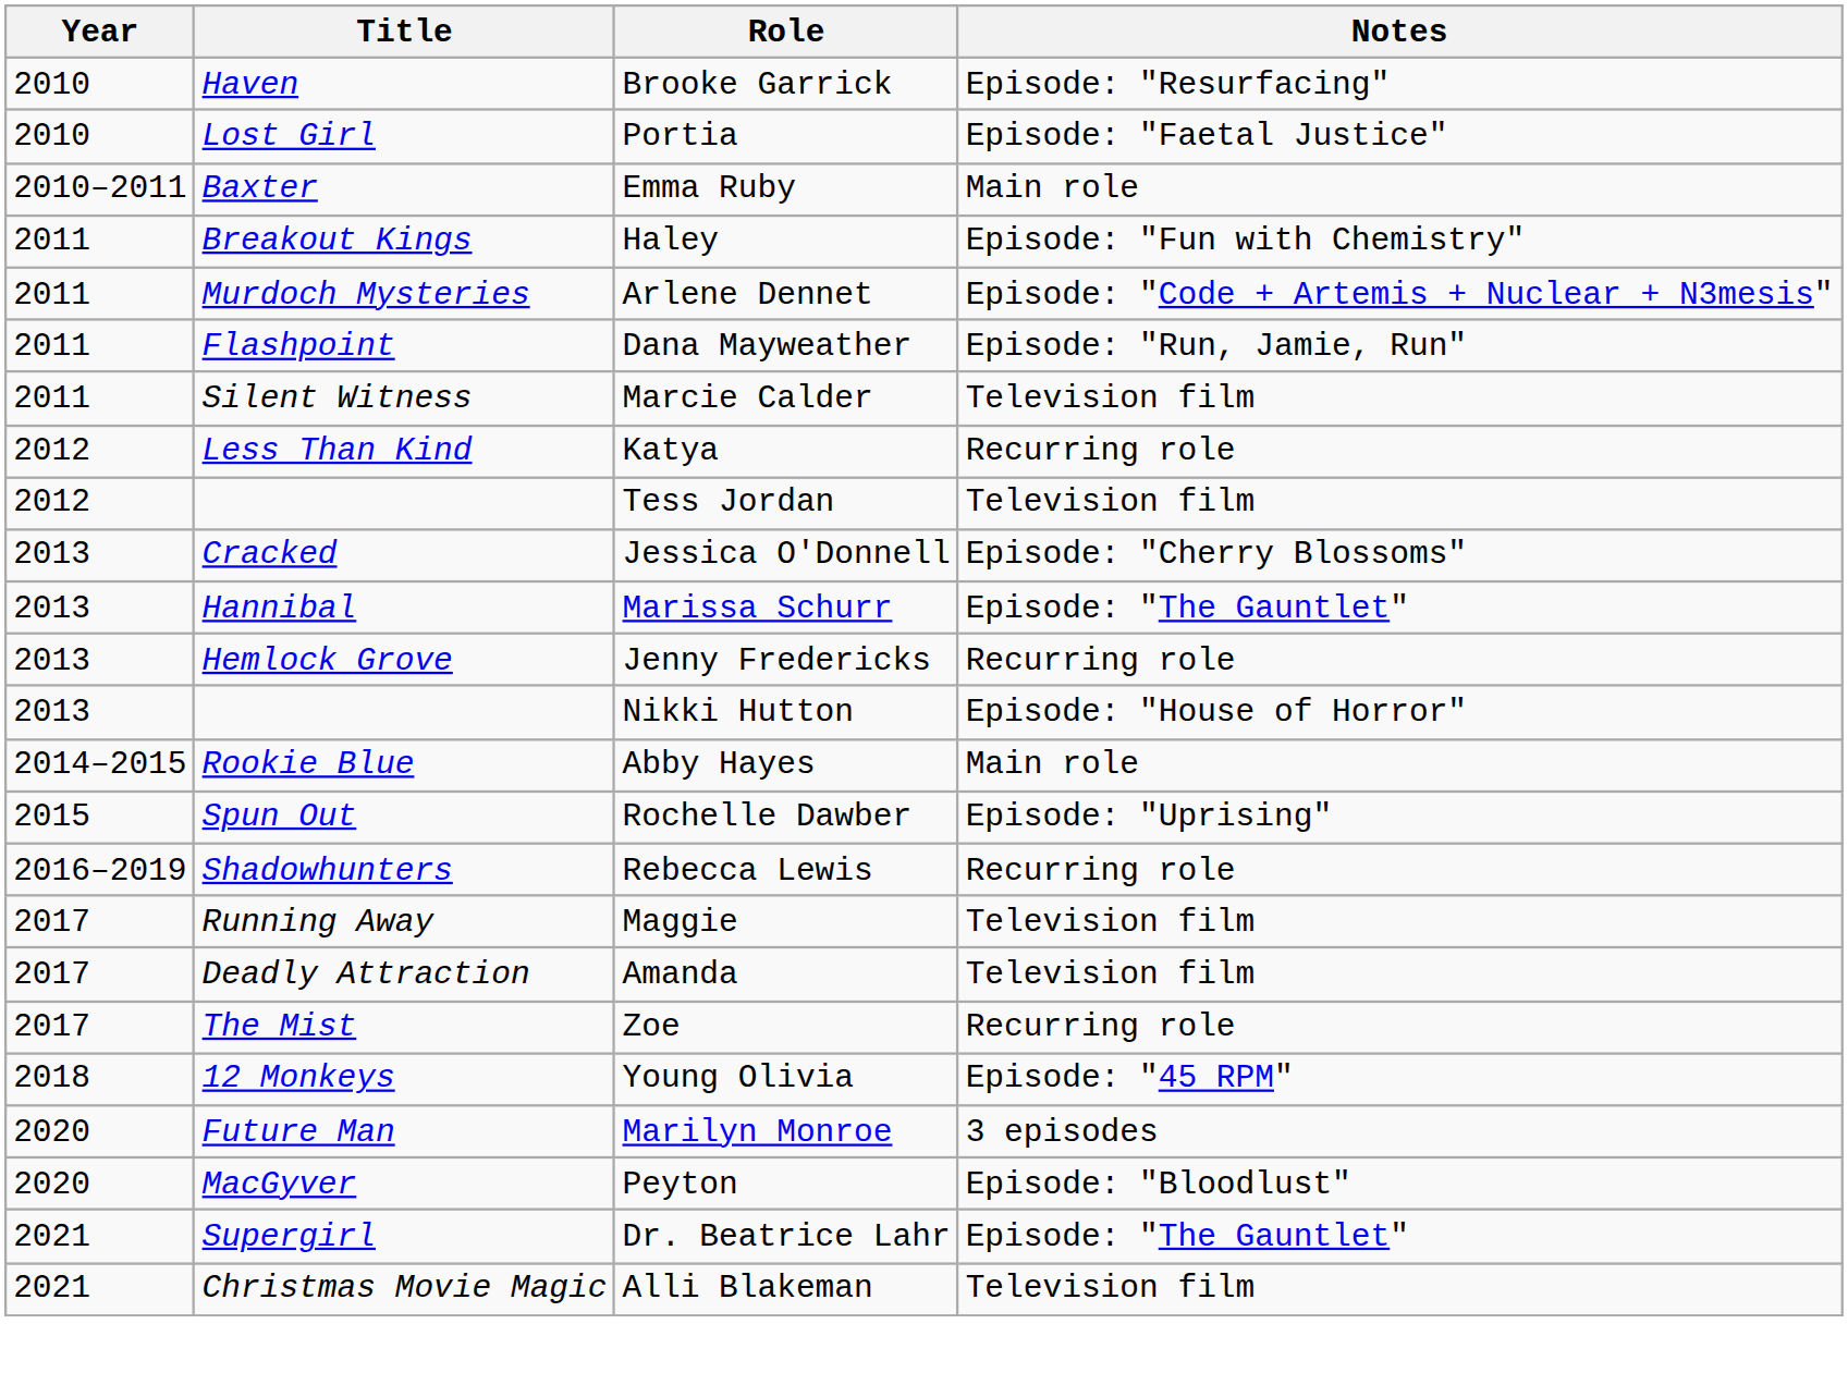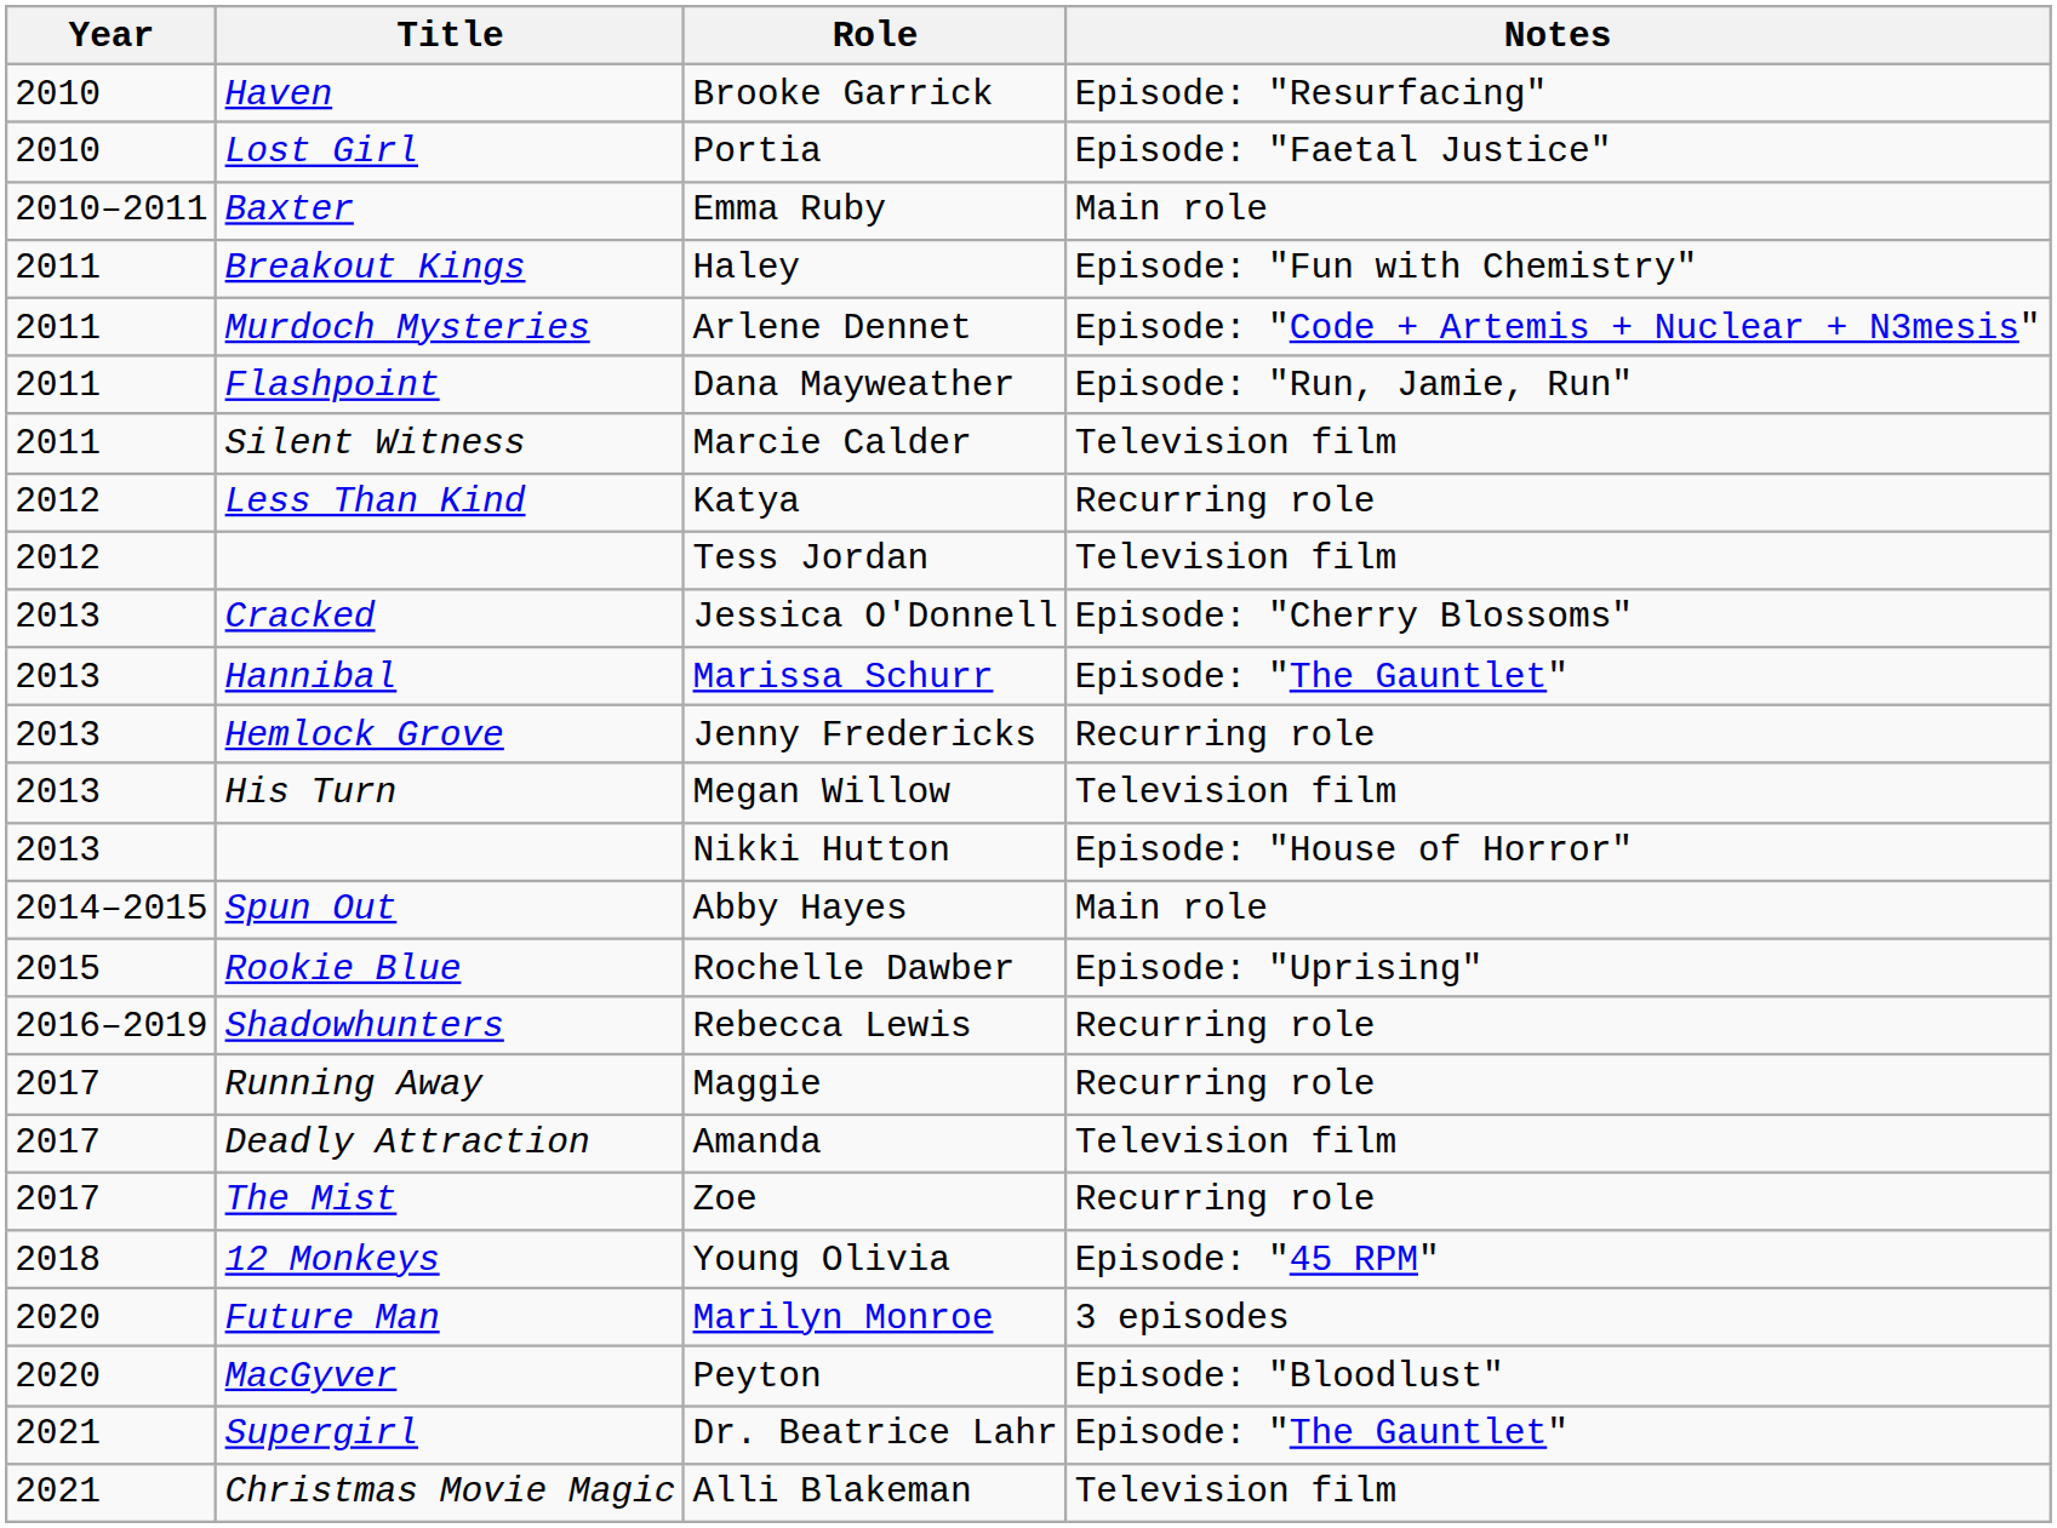+ row: 2013 | His Turn | Megan Willow | Television film
Abby Hayes | Title: Rookie Blue -> Spun Out
Rochelle Dawber | Title: Spun Out -> Rookie Blue
Maggie | Notes: Television film -> Recurring role
